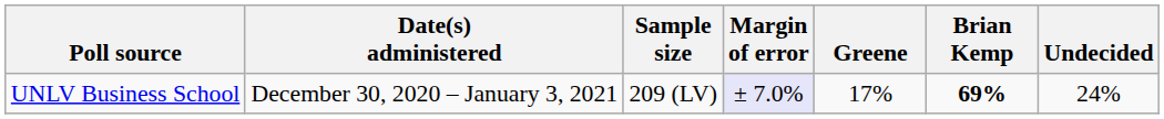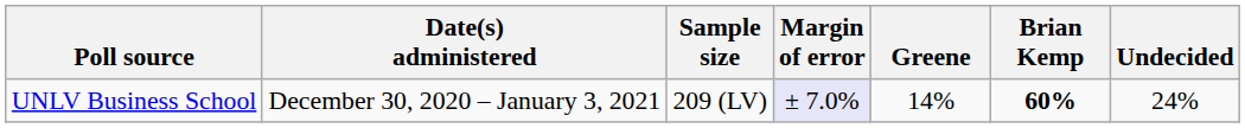UNLV Business School | Greene: 17% -> 14%
UNLV Business School | Brian Kemp: 69% -> 60%
